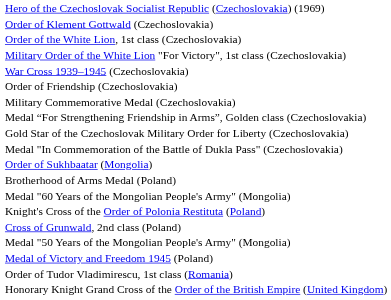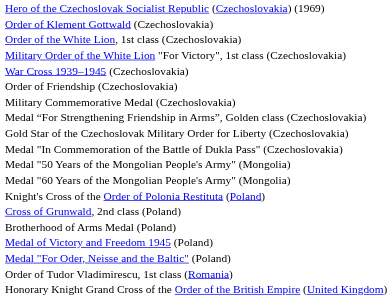- row: Order of Sukhbaatar (Mongolia)
rows swapped: Medal "50 Years of the Mongolian People's Army" (Mongolia) <-> Brotherhood of Arms Medal (Poland)
+ row: Medal "For Oder, Neisse and the Baltic" (Poland)
